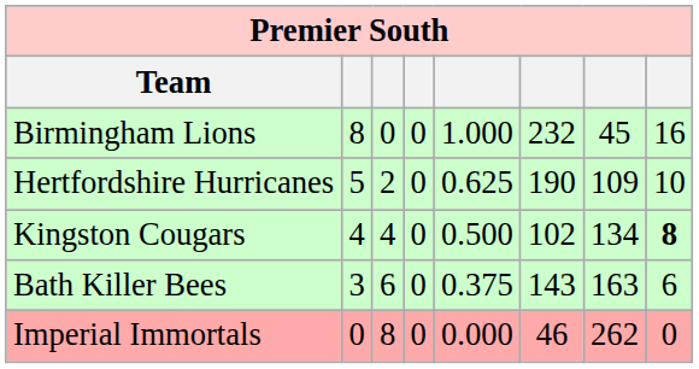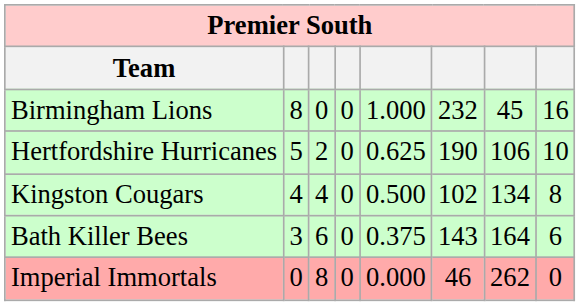Hertfordshire Hurricanes | column 7: 109 -> 106
Kingston Cougars | column 8: bold -> normal
Bath Killer Bees | column 7: 163 -> 164
